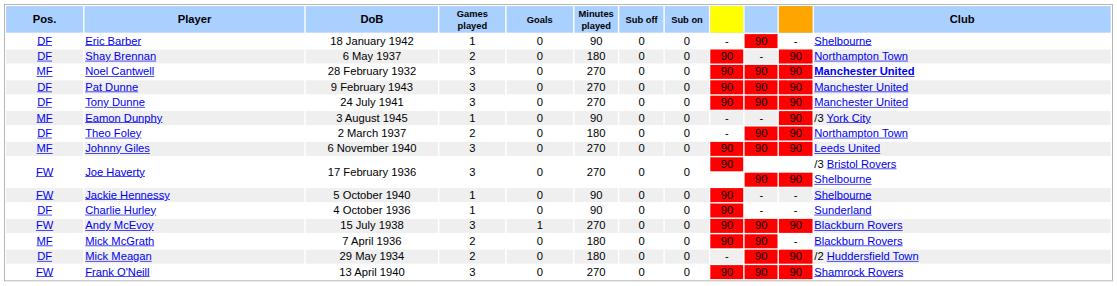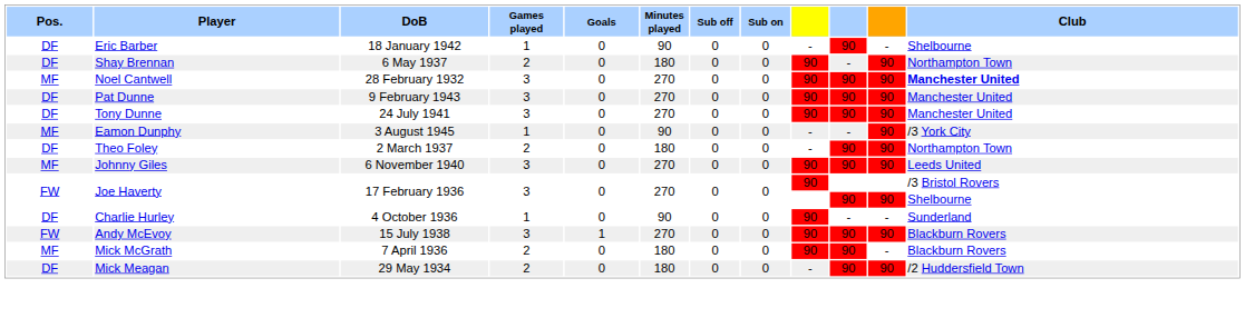- row: FW | Jackie Hennessy | 5 October 1940 | 1 | 0 | 90 | 0 | 0 | 90 | - | - | Shelbourne
- row: FW | Frank O'Neill | 13 April 1940 | 3 | 0 | 270 | 0 | 0 | 90 | 90 | 90 | Shamrock Rovers
